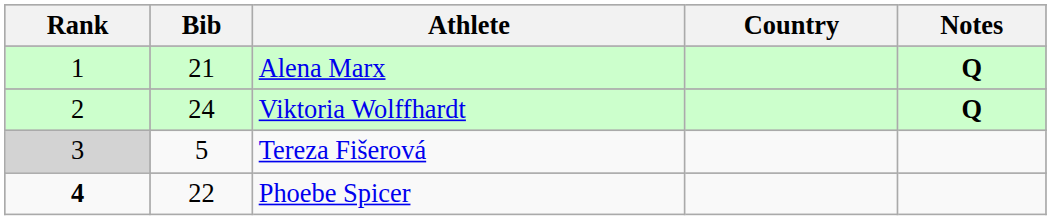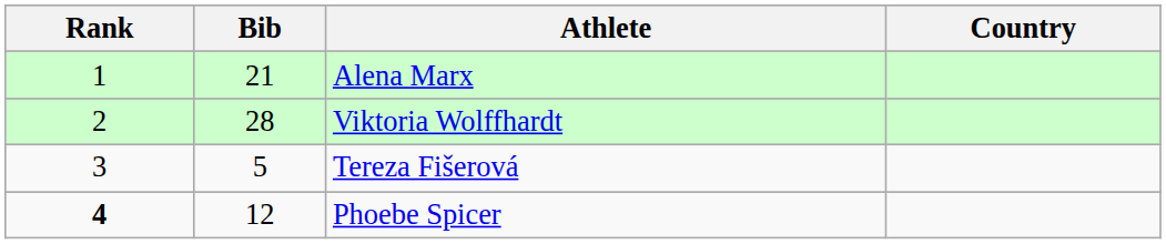- column: Notes | Q | Q
Viktoria Wolffhardt | Bib: 24 -> 28
Tereza Fišerová | Rank: lightgrey background -> no background
Phoebe Spicer | Bib: 22 -> 12
